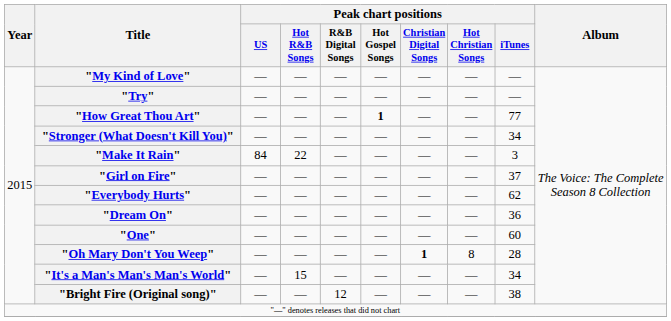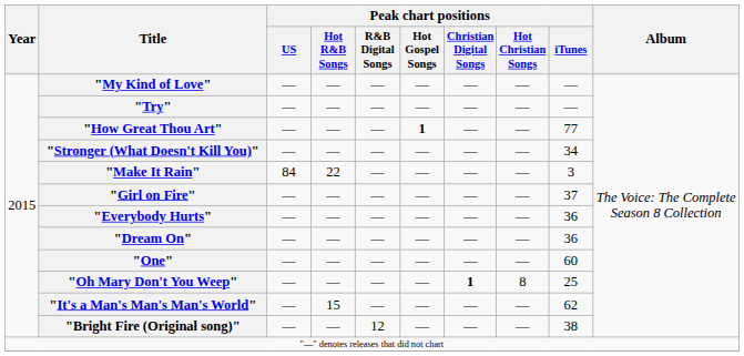"Everybody Hurts" | Peak chart positions / iTunes: 62 -> 36
"Oh Mary Don't You Weep" | Peak chart positions / iTunes: 28 -> 25
"It's a Man's Man's Man's World" | Peak chart positions / iTunes: 34 -> 62
